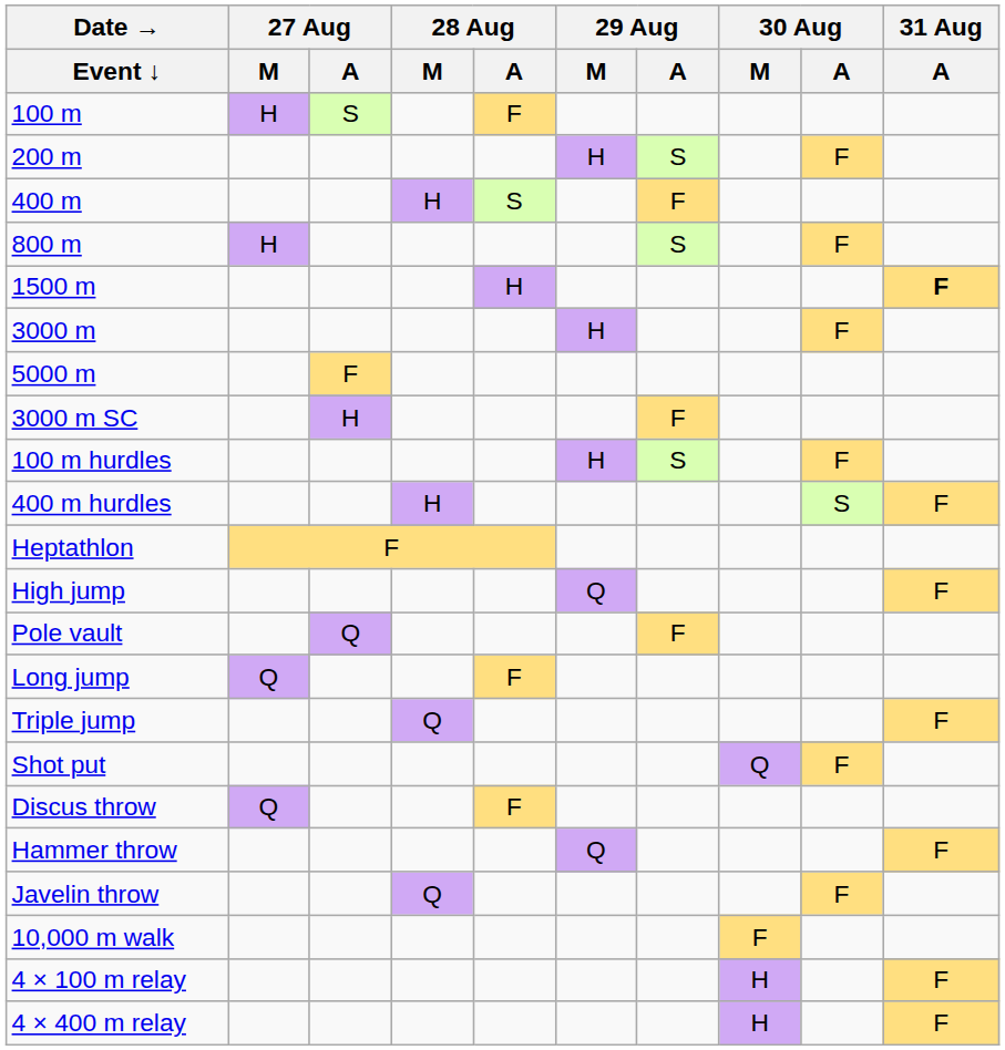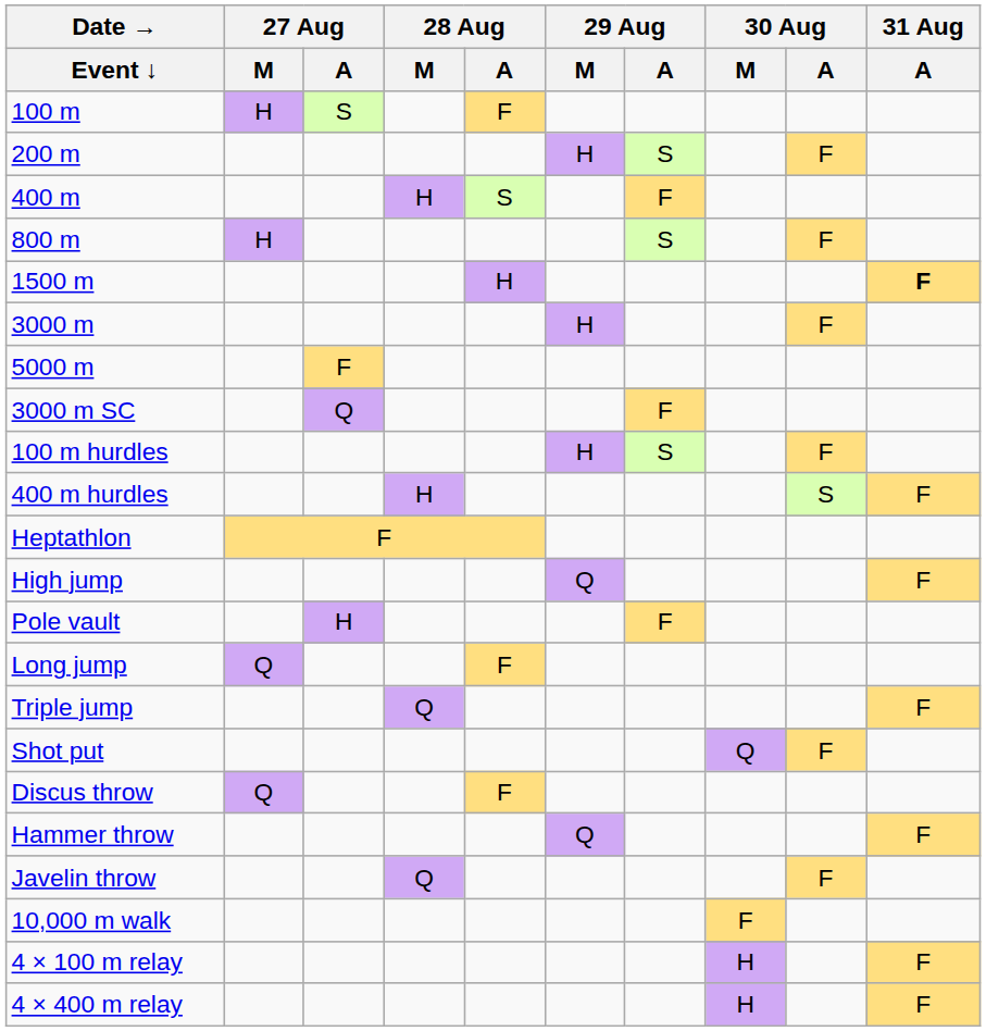3000 m SC | 27 Aug / A: H -> Q
Pole vault | 27 Aug / A: Q -> H
